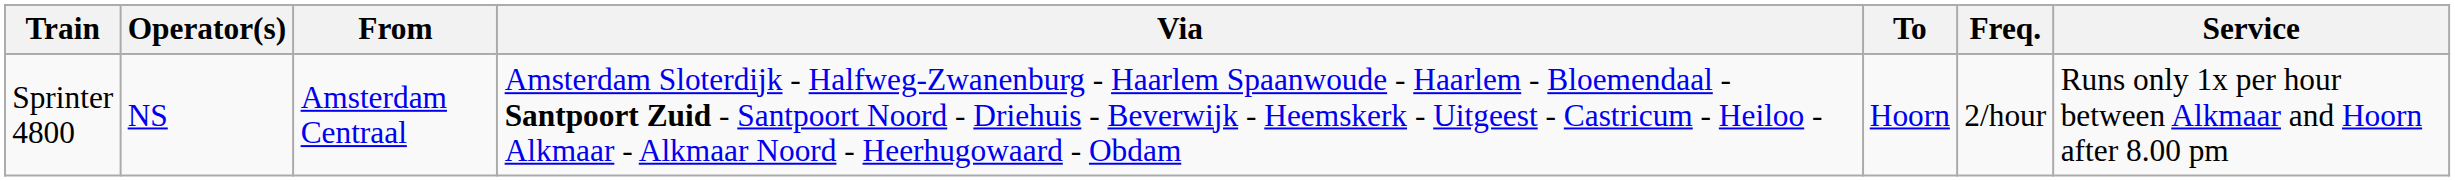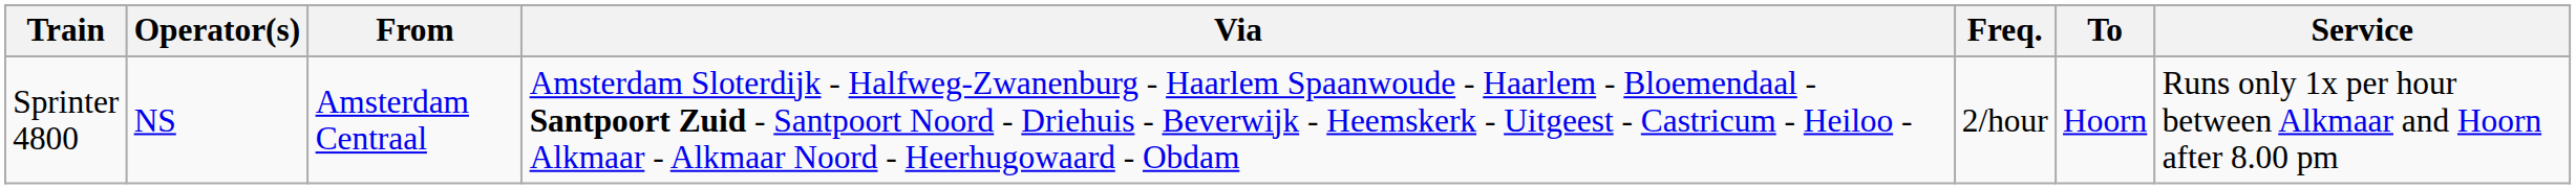columns swapped: To <-> Freq.
